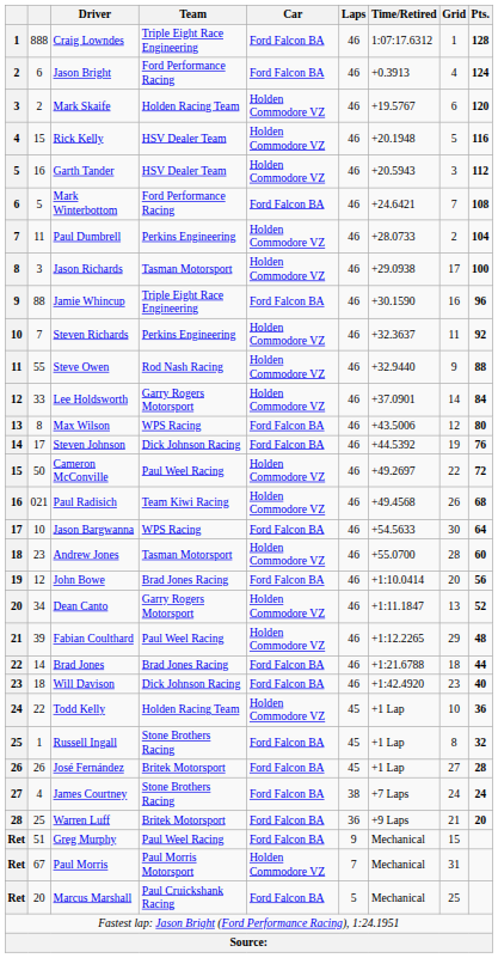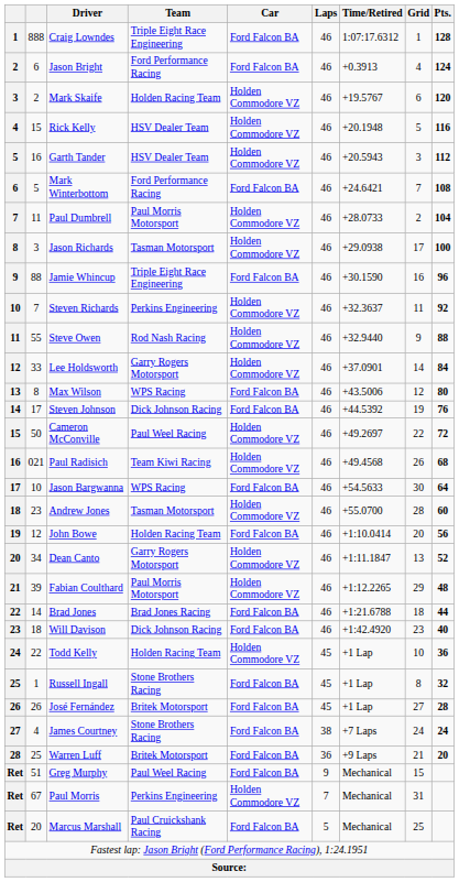Paul Dumbrell | Team: Perkins Engineering -> Paul Morris Motorsport
John Bowe | Team: Brad Jones Racing -> Holden Racing Team
Fabian Coulthard | Team: Paul Weel Racing -> Paul Morris Motorsport
Paul Morris | Team: Paul Morris Motorsport -> Perkins Engineering
